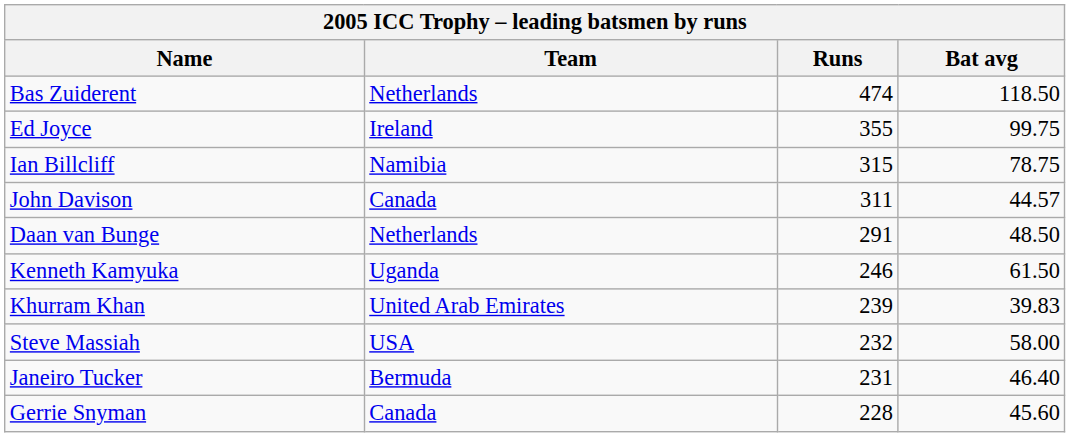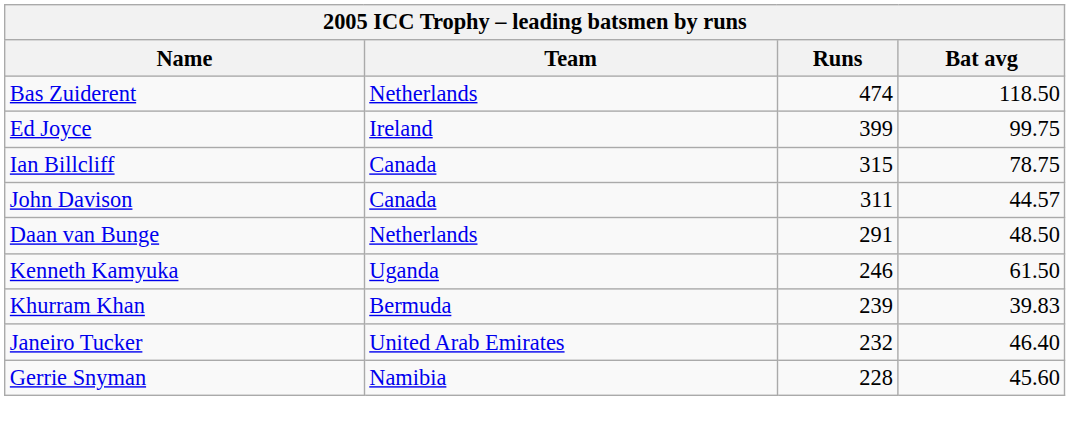Ed Joyce | Runs: 355 -> 399
Ian Billcliff | Team: Namibia -> Canada
Khurram Khan | Team: United Arab Emirates -> Bermuda
- row: Steve Massiah | USA | 232 | 58.00
Janeiro Tucker | Team: Bermuda -> United Arab Emirates
Janeiro Tucker | Runs: 231 -> 232
Gerrie Snyman | Team: Canada -> Namibia
